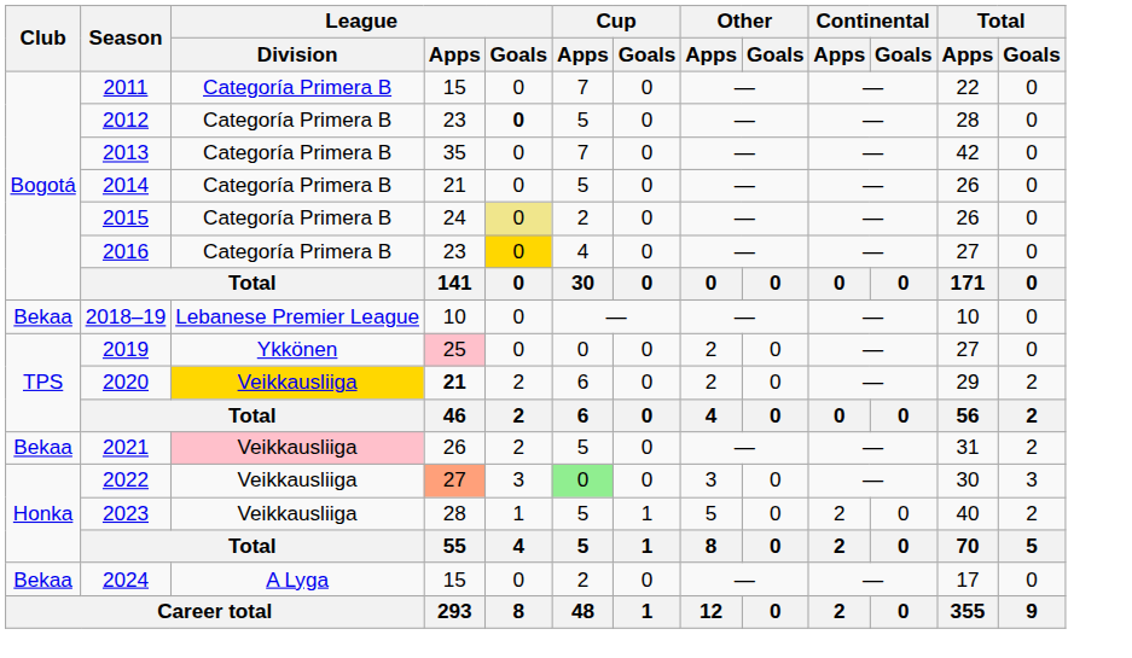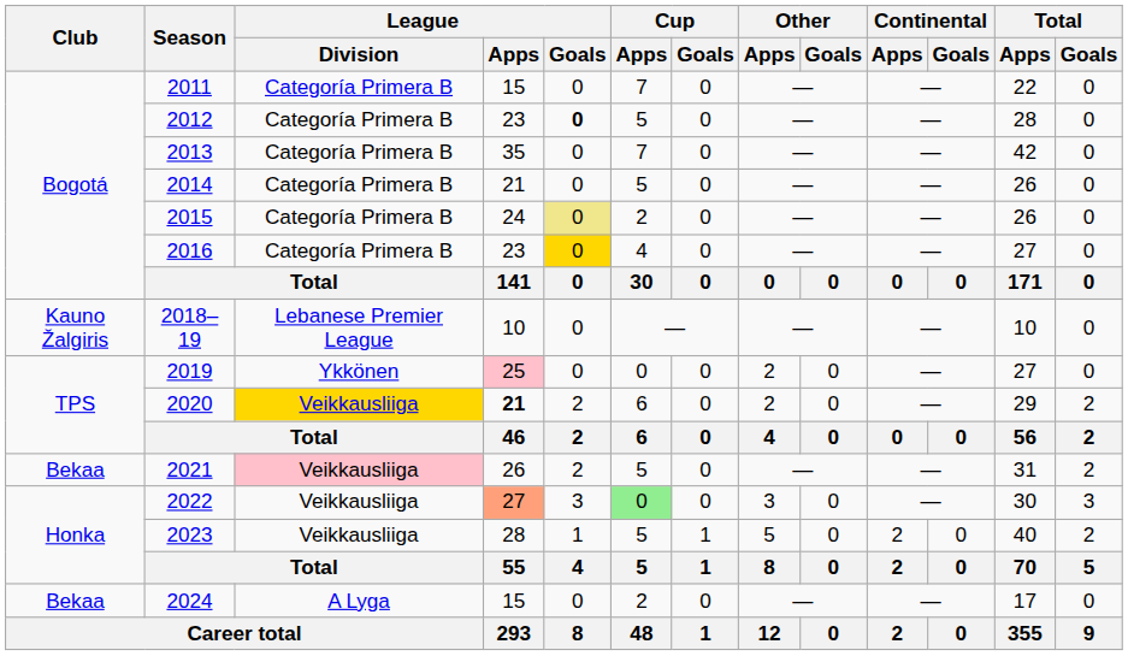2018–19 | Club: Bekaa -> Kauno Žalgiris
